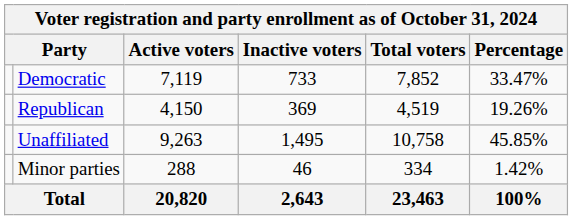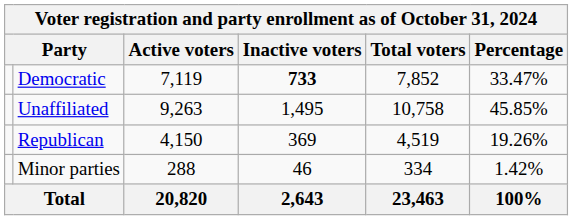Democratic | Inactive voters: normal -> bold
rows swapped: Republican <-> Unaffiliated
